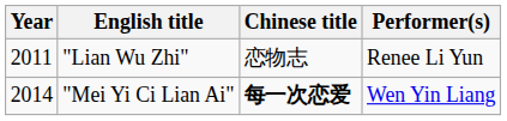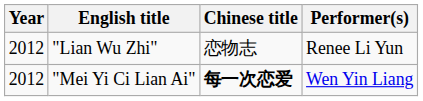"Lian Wu Zhi" | Year: 2011 -> 2012
"Mei Yi Ci Lian Ai" | Year: 2014 -> 2012
